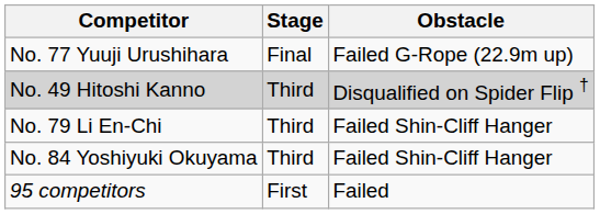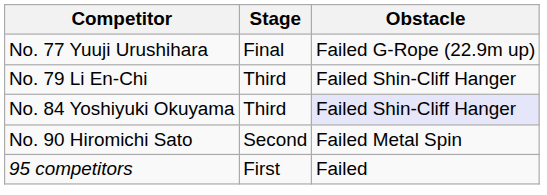- row: No. 49 Hitoshi Kanno | Third | Disqualified on Spider Flip †
No. 84 Yoshiyuki Okuyama | Obstacle: no background -> lavender background
+ row: No. 90 Hiromichi Sato | Second | Failed Metal Spin
